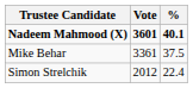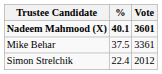columns swapped: Vote <-> %
